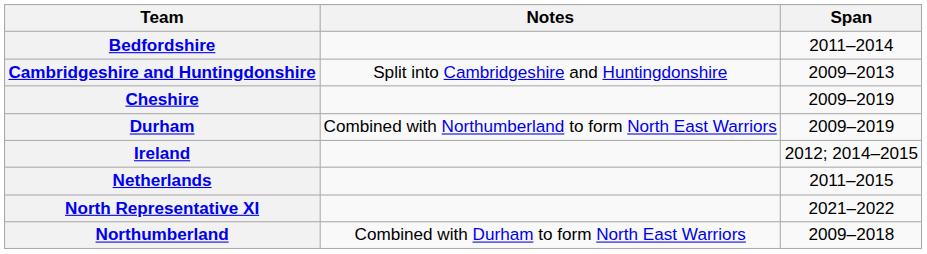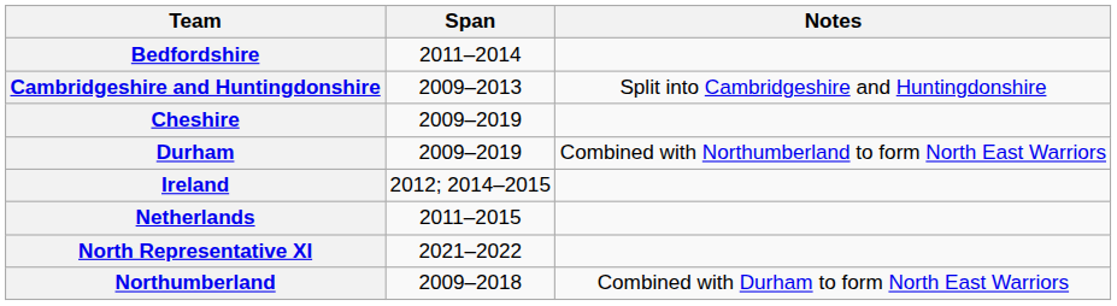columns swapped: Span <-> Notes
